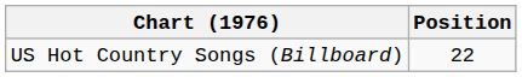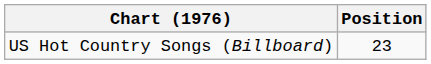US Hot Country Songs (Billboard) | Position: 22 -> 23
